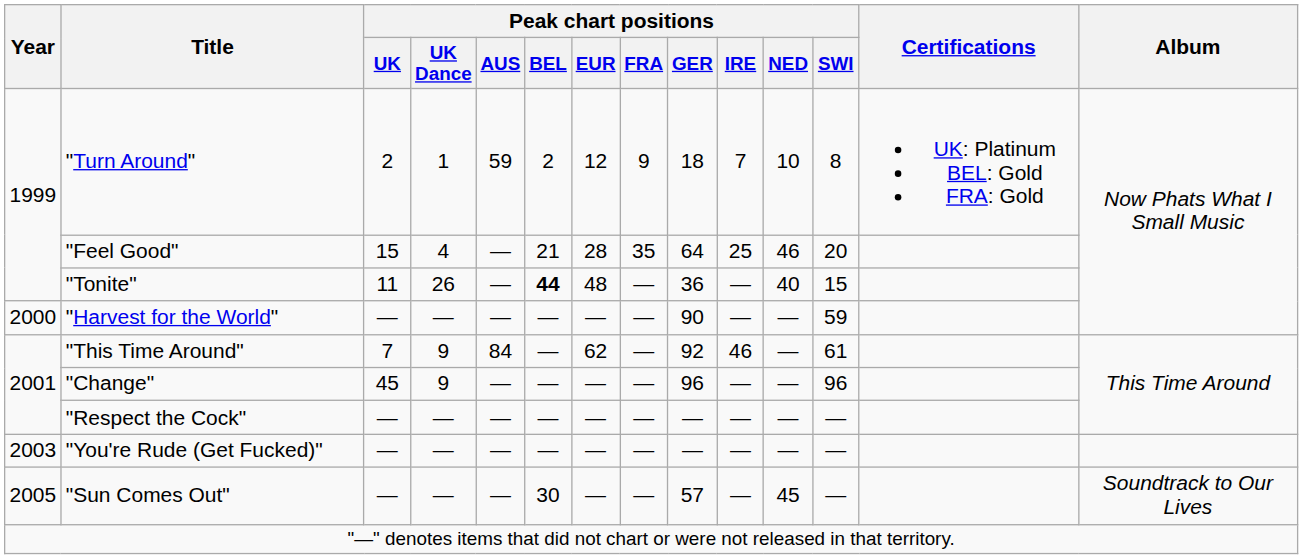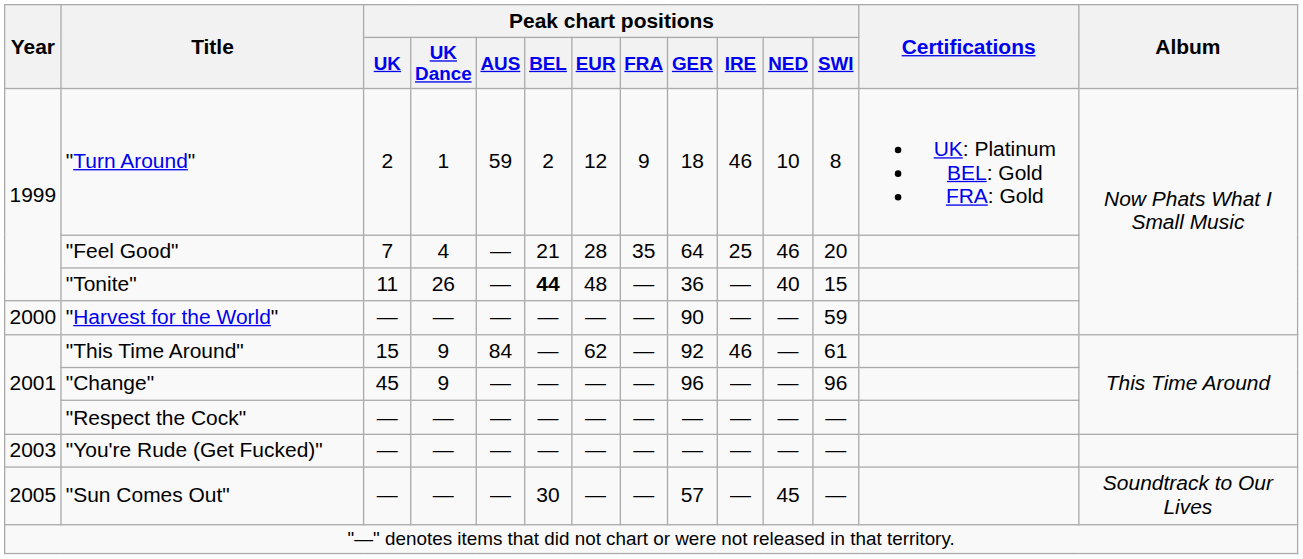"Turn Around" | Peak chart positions / IRE: 7 -> 46
"Feel Good" | Peak chart positions / UK: 15 -> 7
"This Time Around" | Peak chart positions / UK: 7 -> 15
